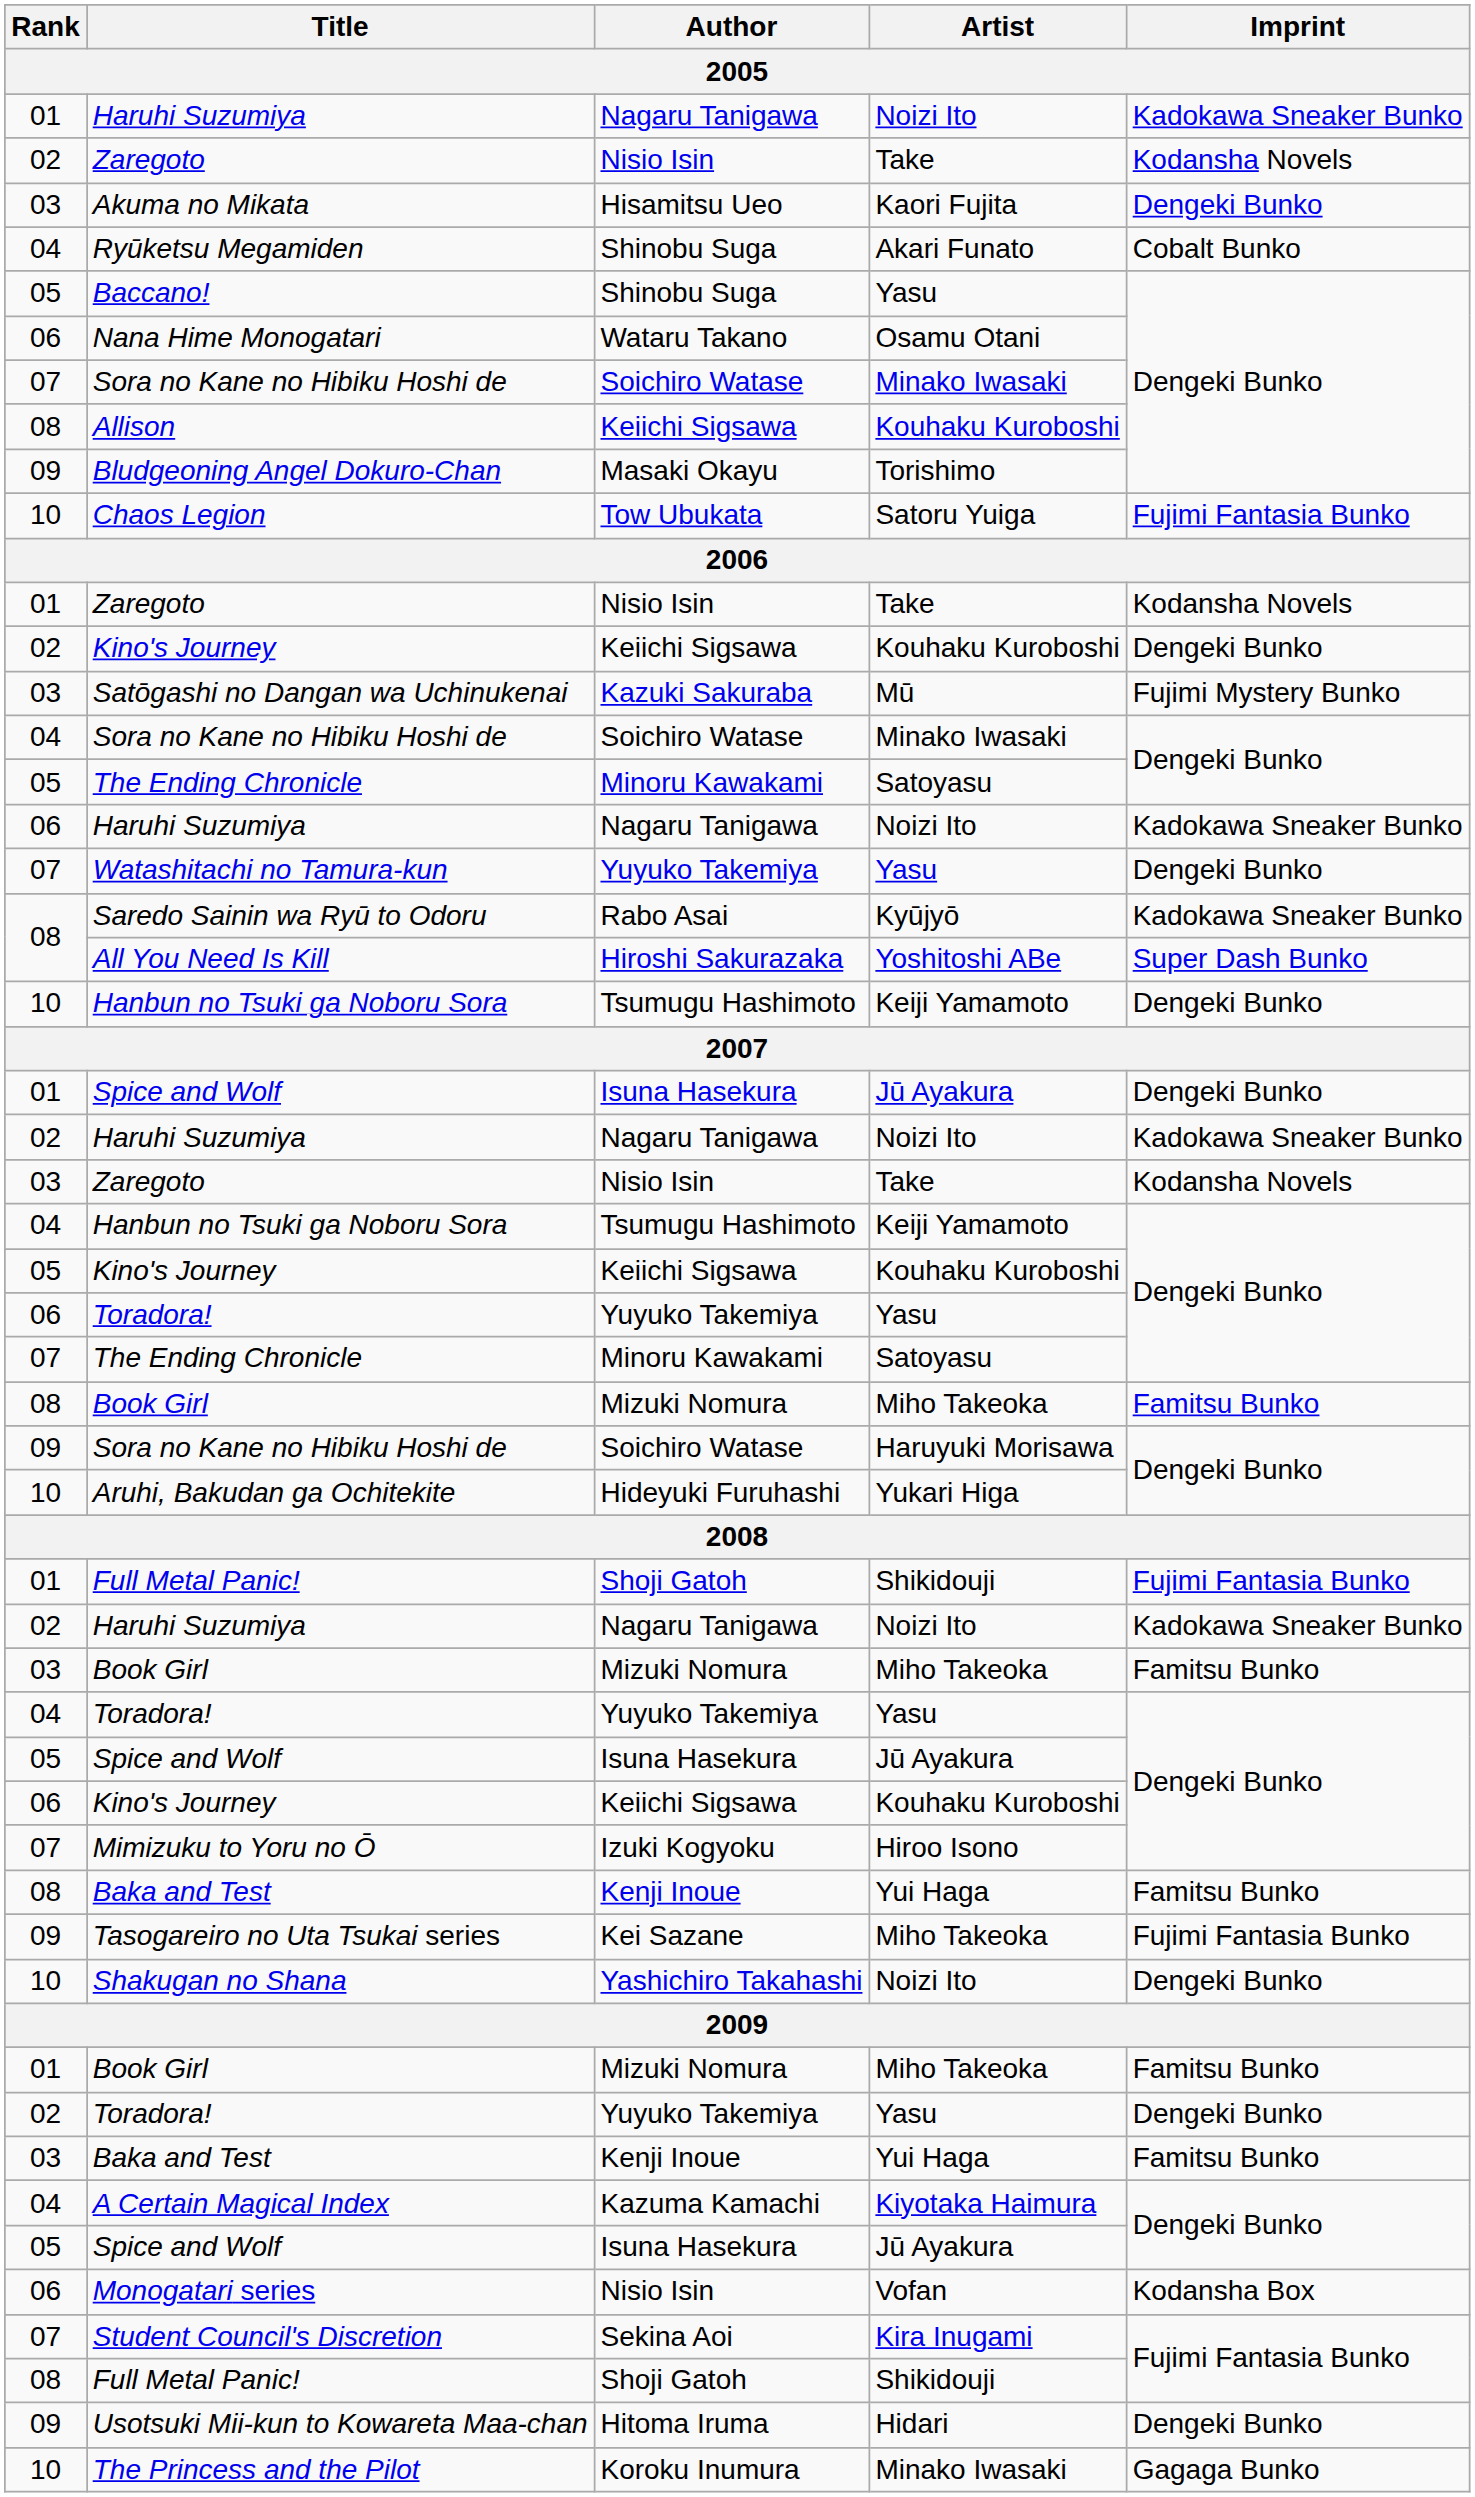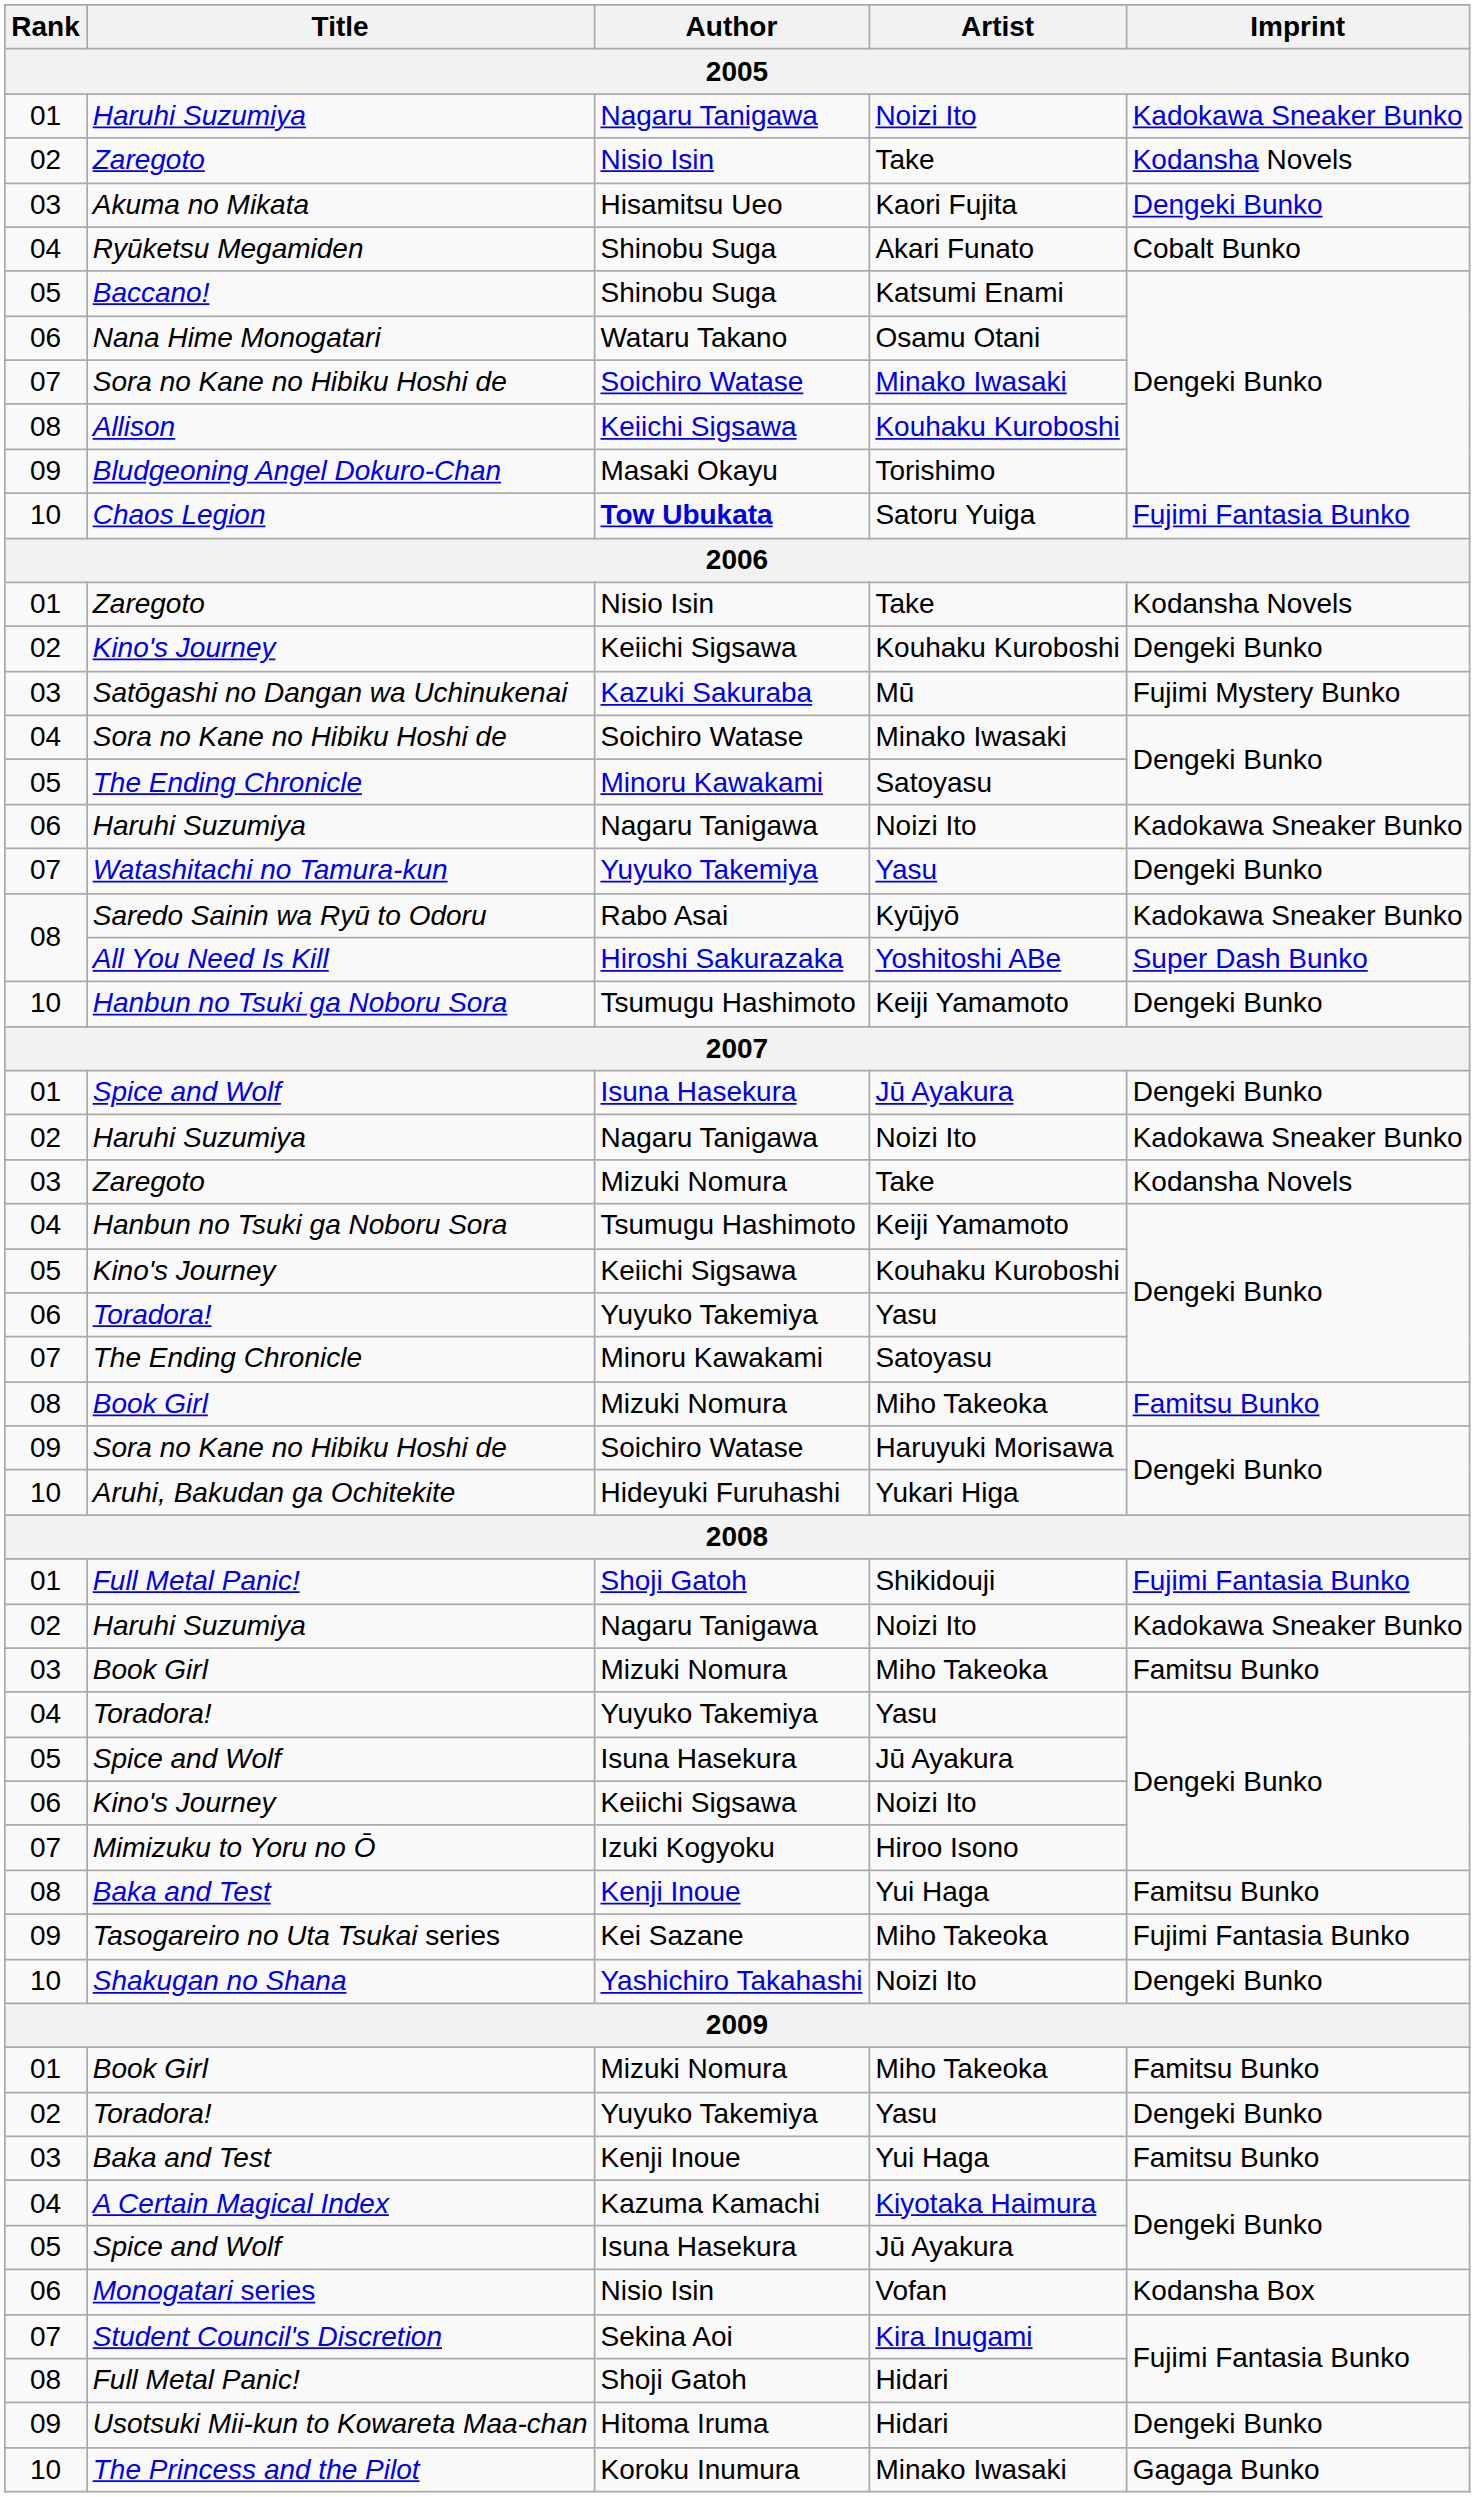Baccano! | Artist: Yasu -> Katsumi Enami
Chaos Legion | Author: normal -> bold
03 / Zaregoto | Author: Nisio Isin -> Mizuki Nomura
06 / Kino's Journey | Artist: Kouhaku Kuroboshi -> Noizi Ito
08 / Full Metal Panic! | Artist: Shikidouji -> Hidari
